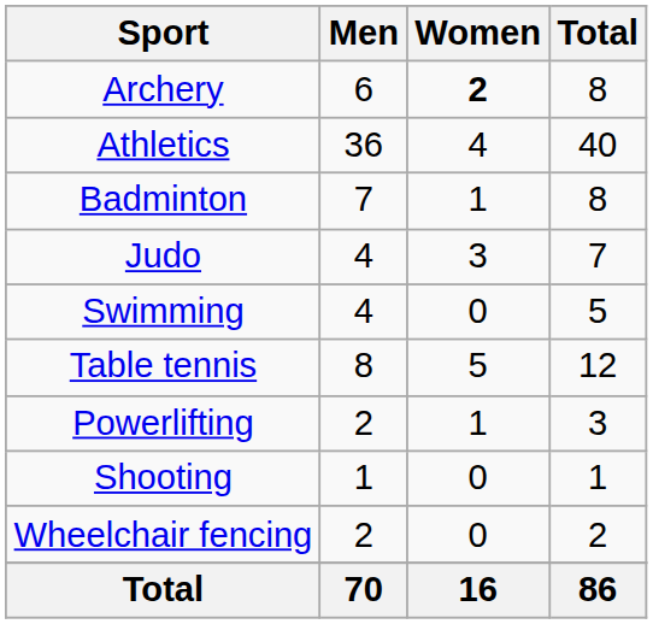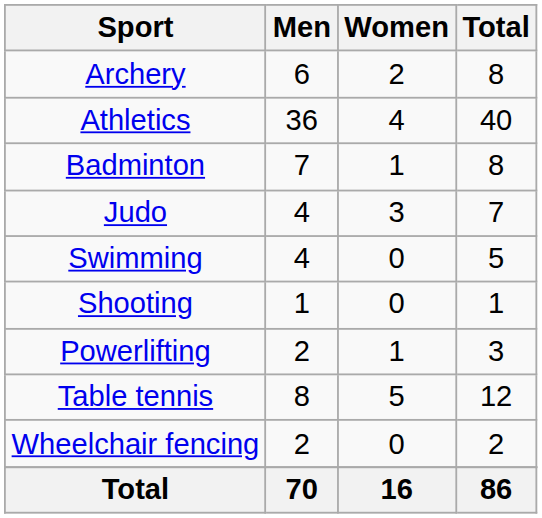Archery | Women: bold -> normal
rows swapped: Shooting <-> Table tennis
